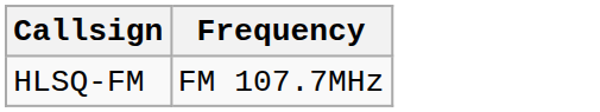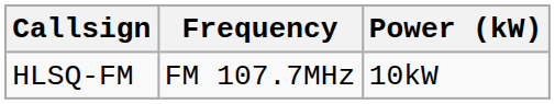+ column: Power (kW) | 10kW
